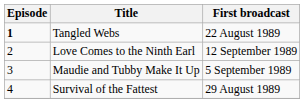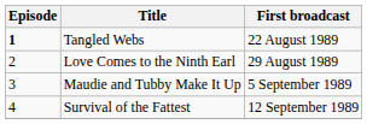Love Comes to the Ninth Earl | First broadcast: 12 September 1989 -> 29 August 1989
Survival of the Fattest | First broadcast: 29 August 1989 -> 12 September 1989
